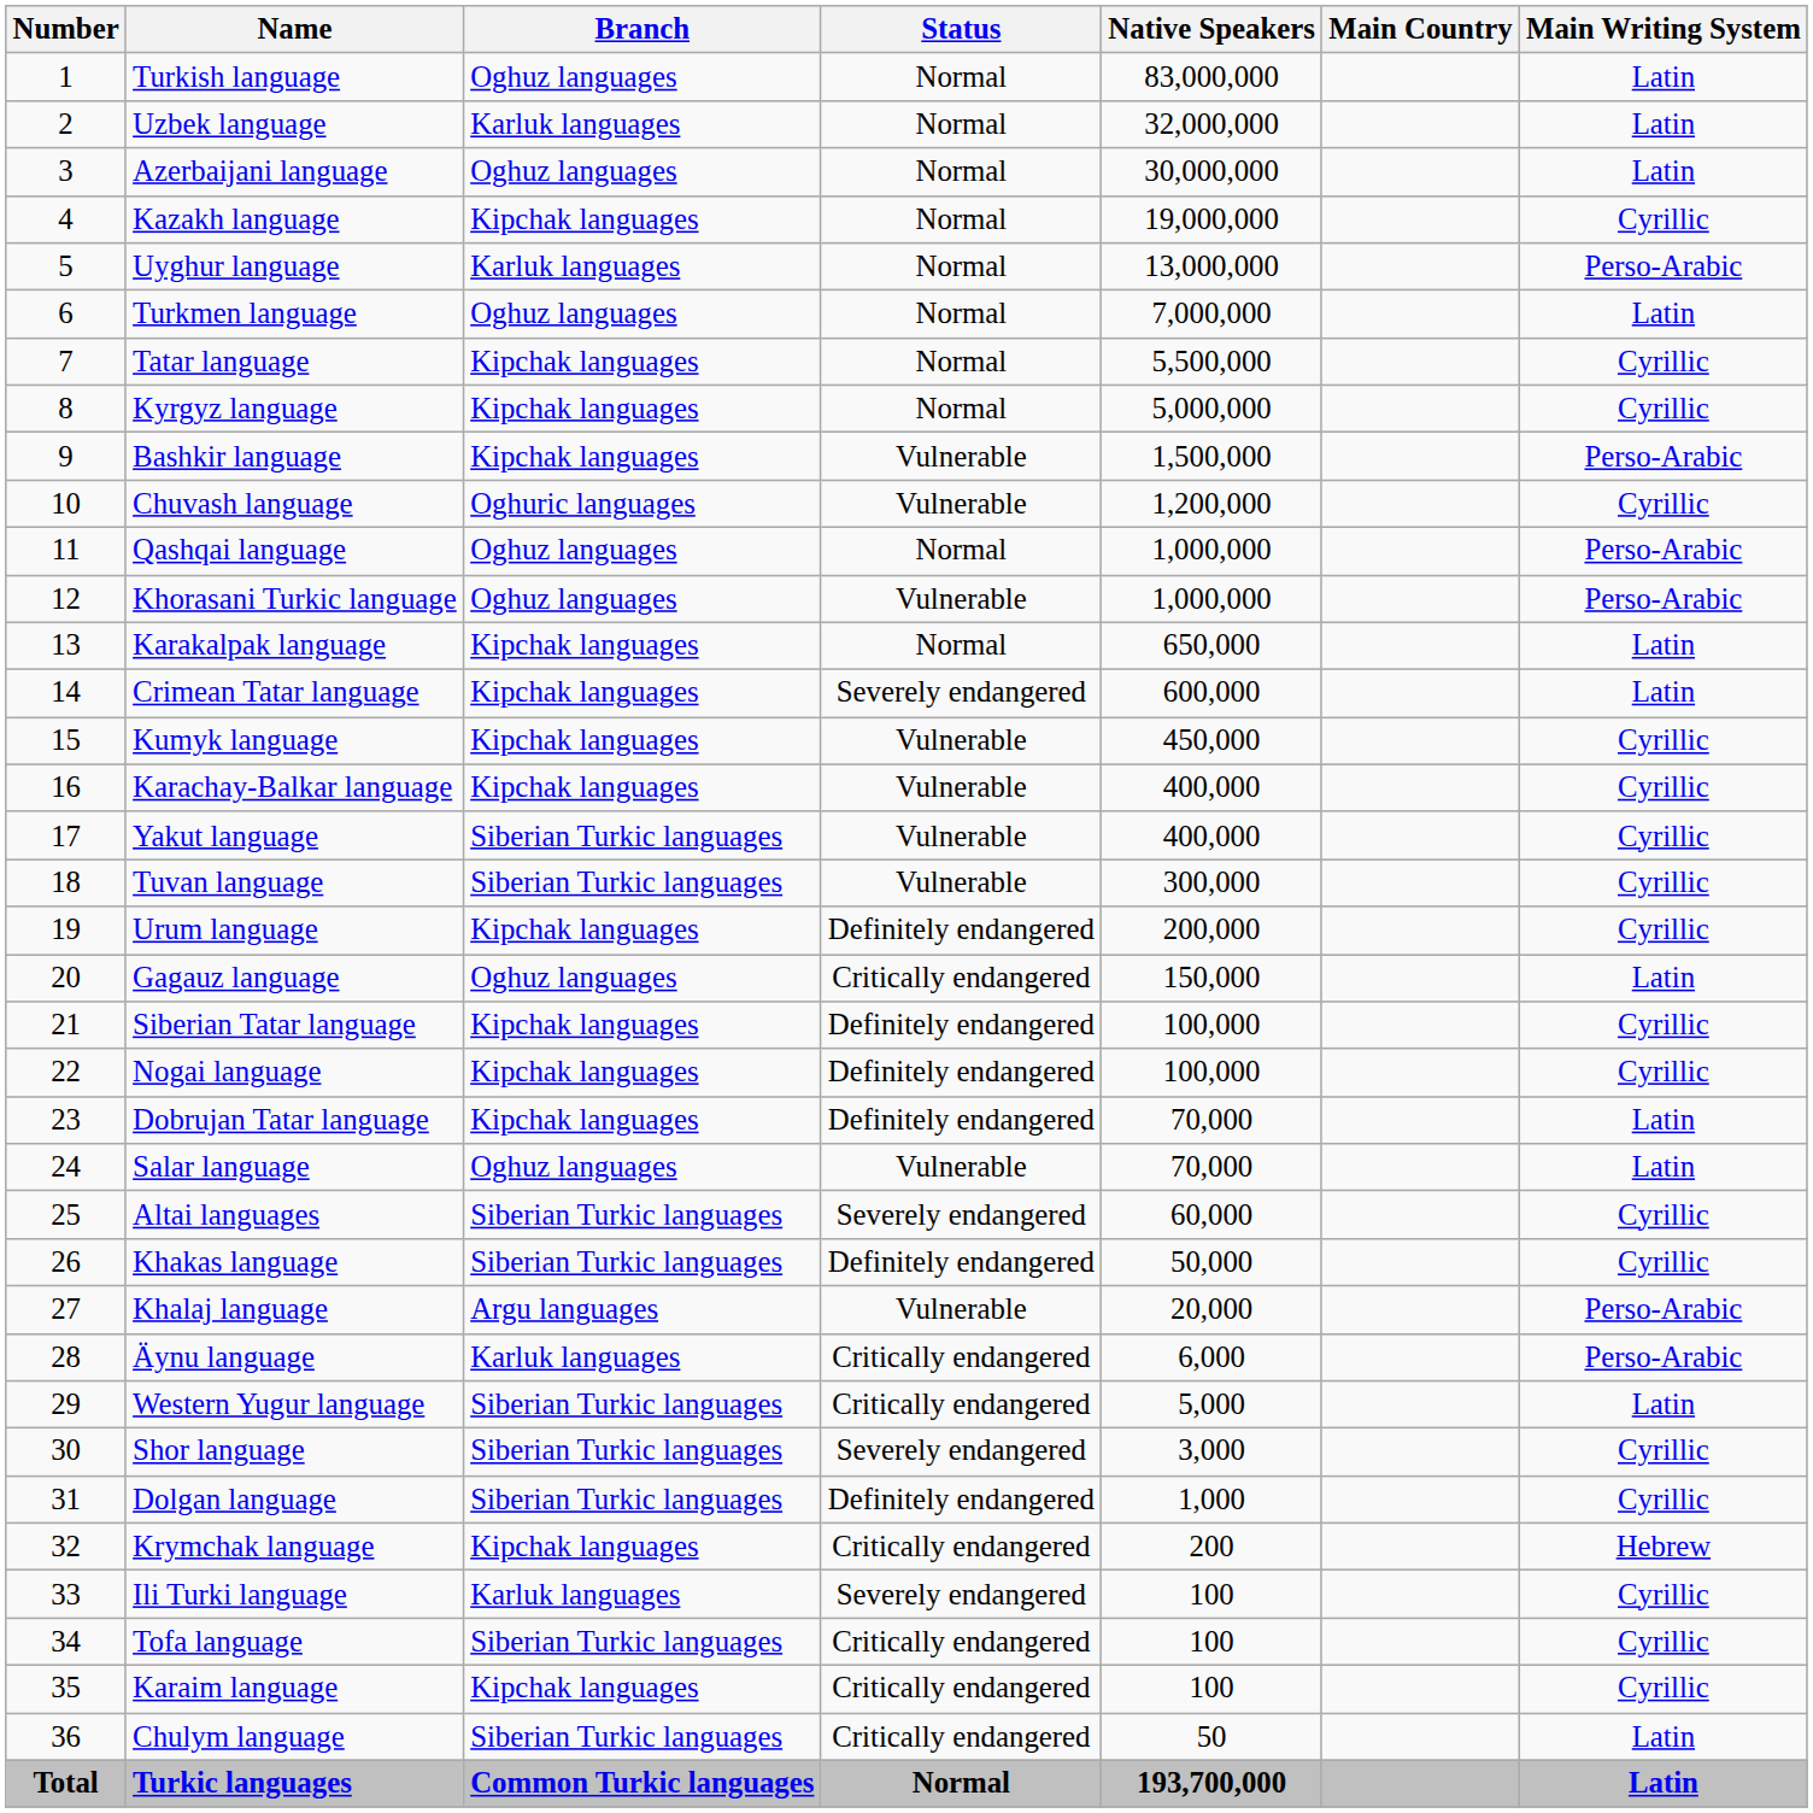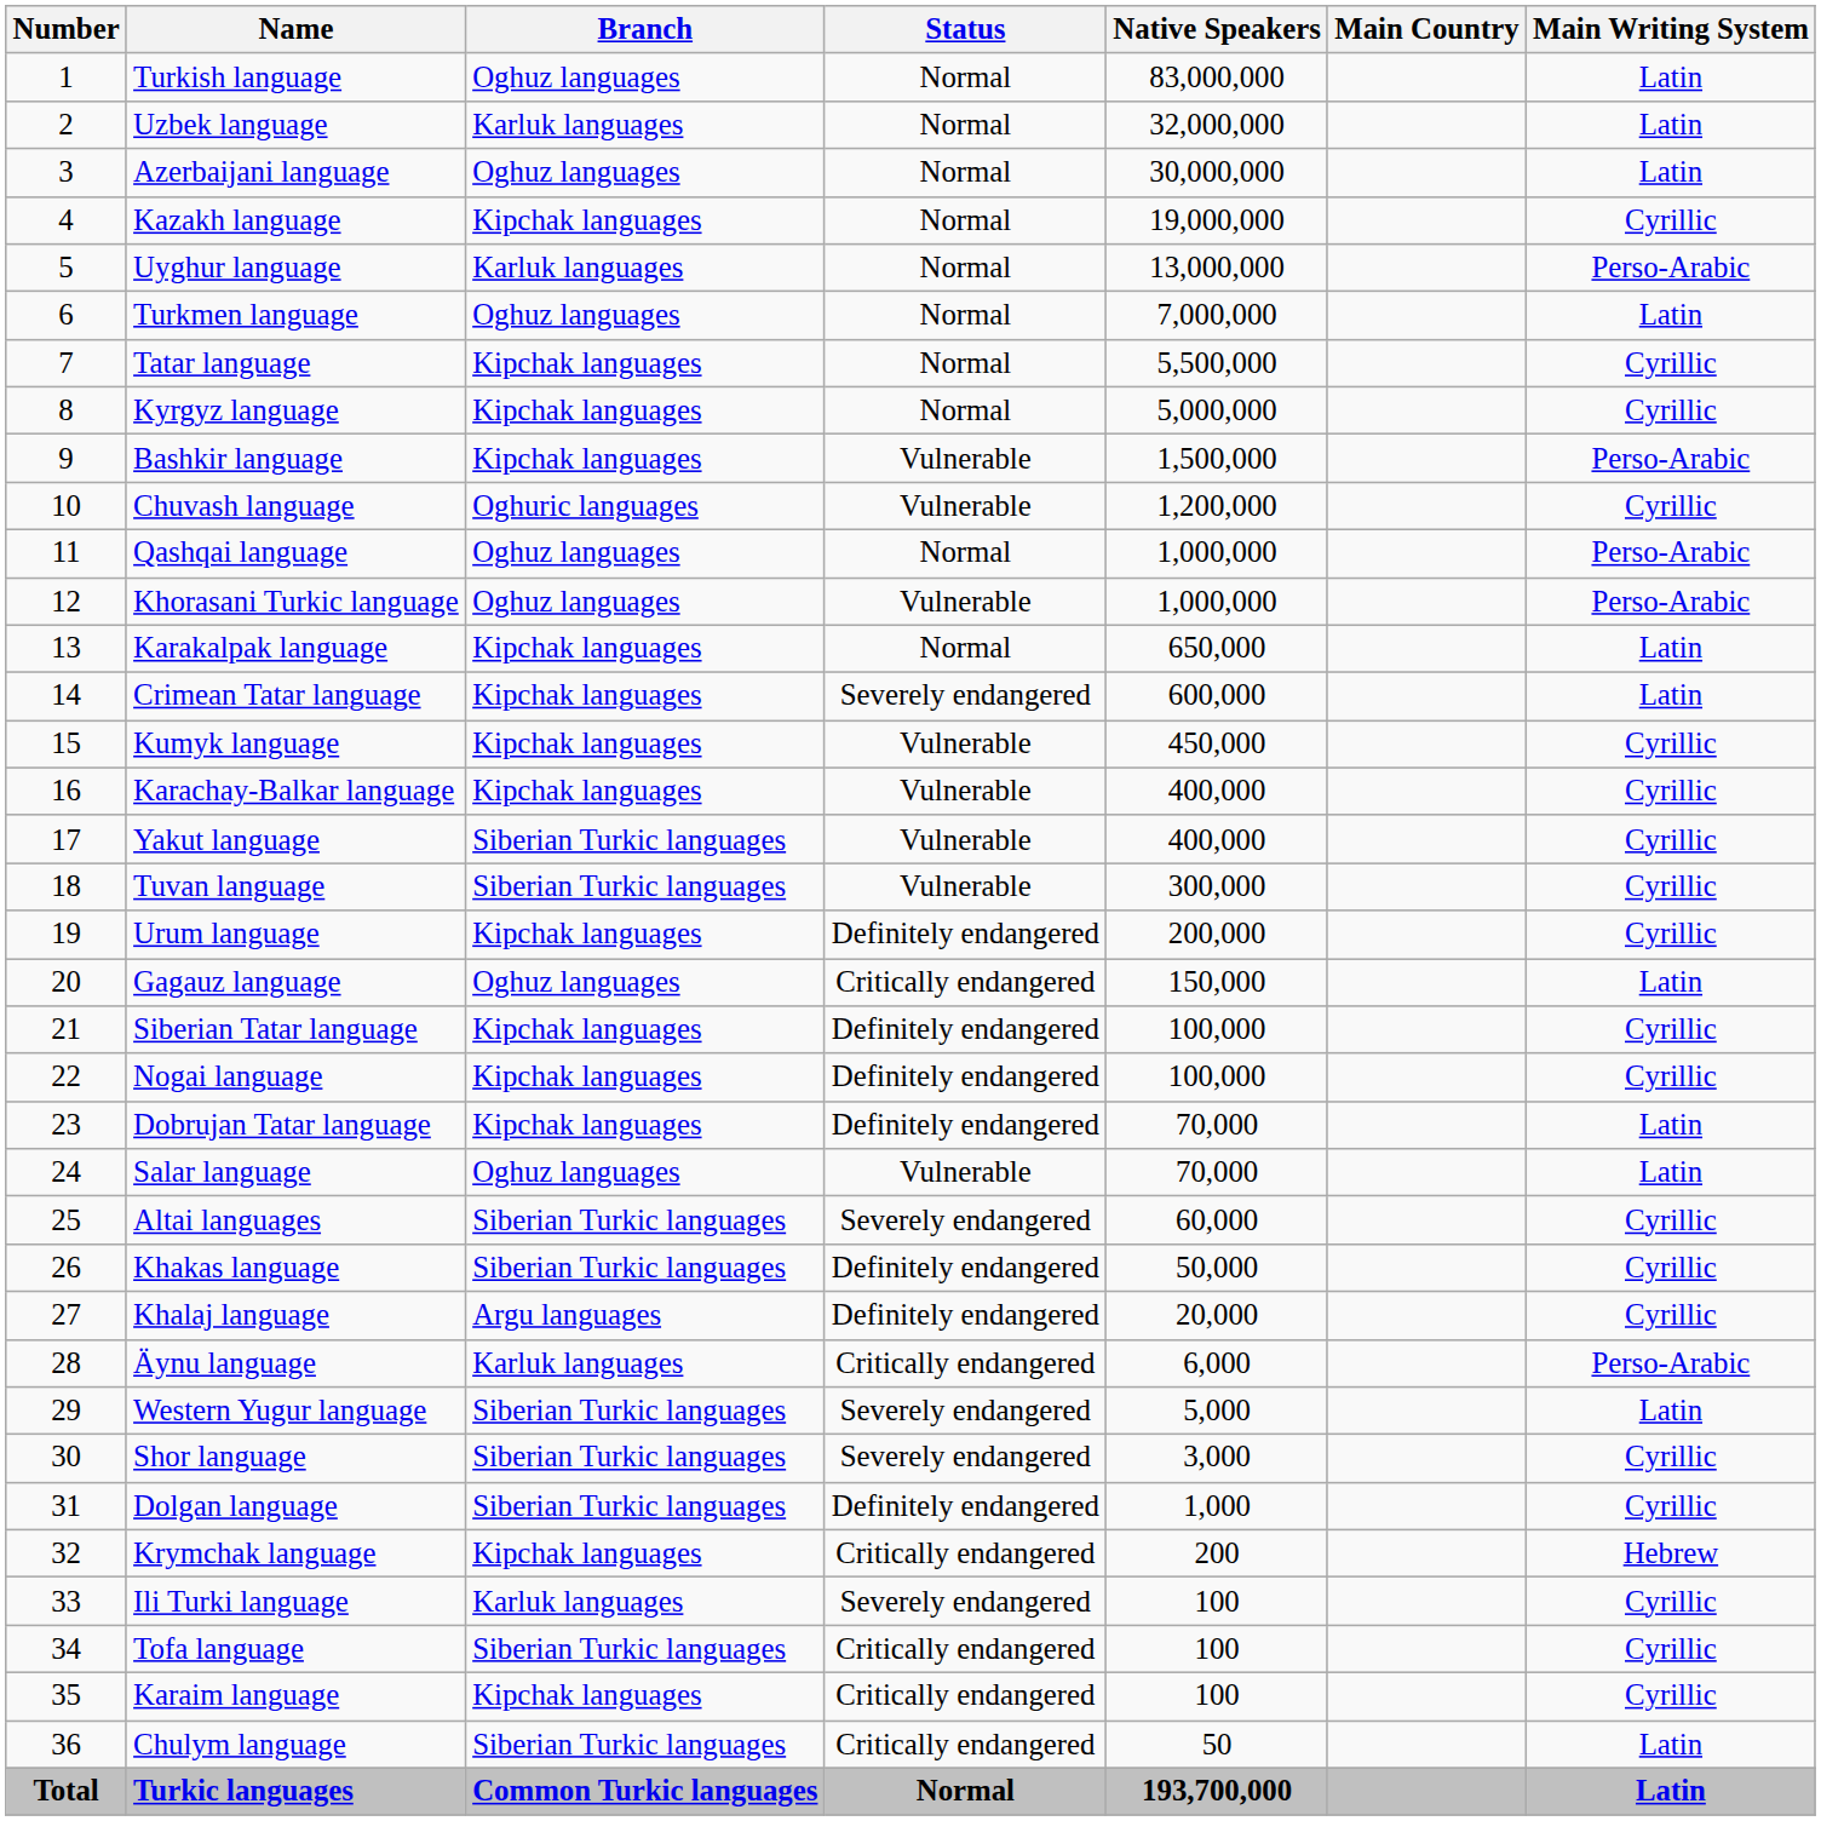Khalaj language | Status: Vulnerable -> Definitely endangered
Khalaj language | Main Writing System: Perso-Arabic -> Cyrillic
Western Yugur language | Status: Critically endangered -> Severely endangered
